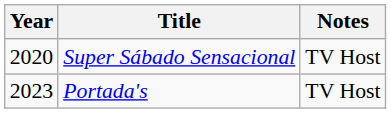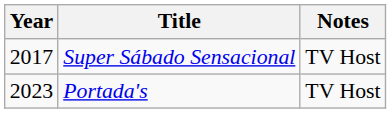Super Sábado Sensacional | Year: 2020 -> 2017
